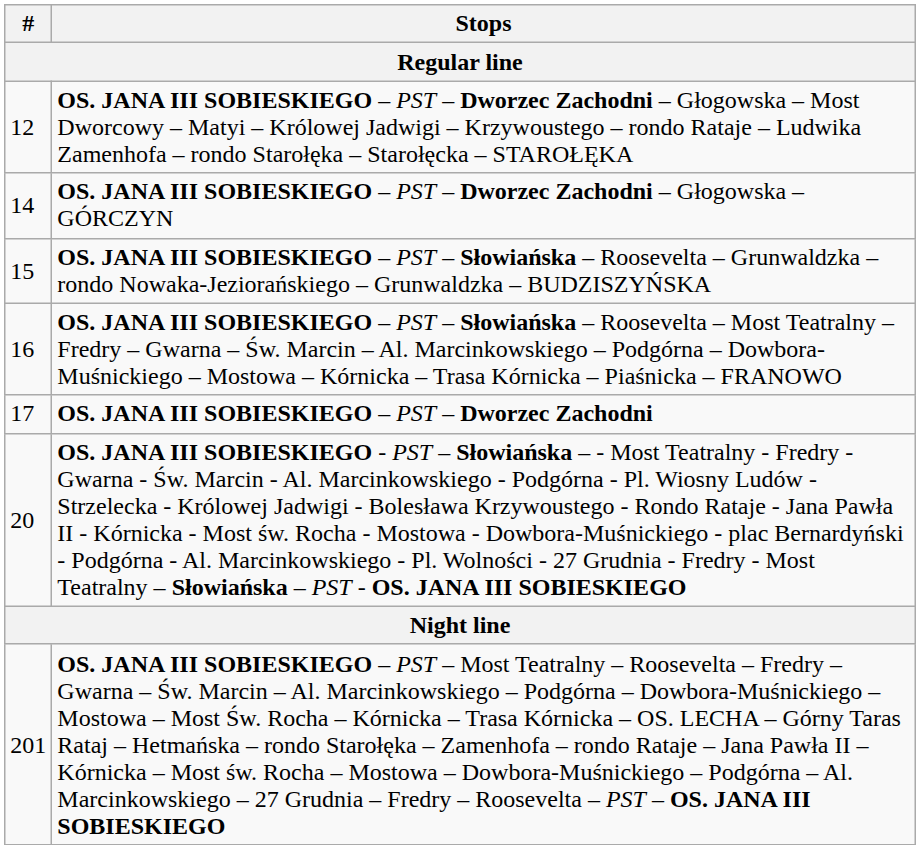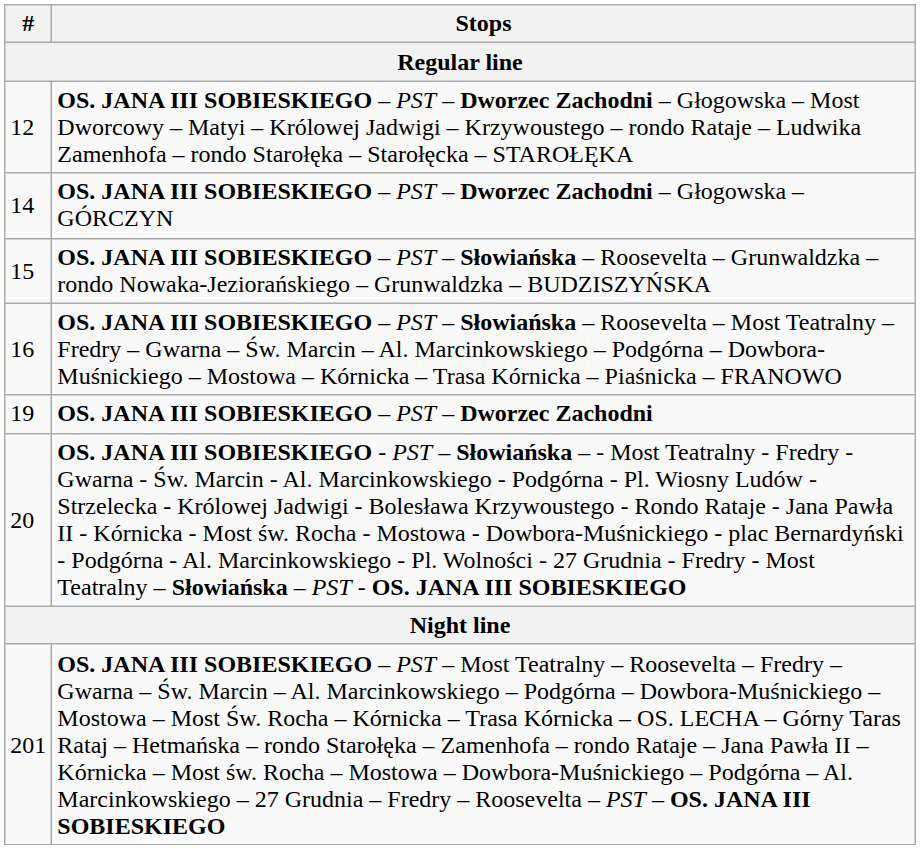OS. JANA III SOBIESKIEGO – PST – Dworzec Zachodni | #: 17 -> 19
